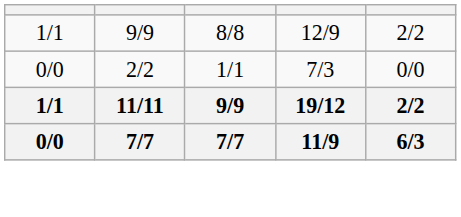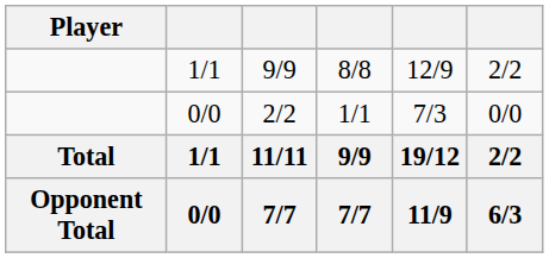+ column: Player | Total | Opponent Total
